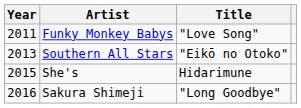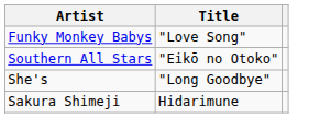- column: Year | 2011 | 2013 | 2015 | 2016
She's | Title: Hidarimune -> "Long Goodbye"
Sakura Shimeji | Title: "Long Goodbye" -> Hidarimune
